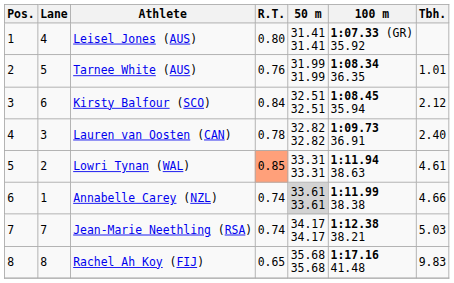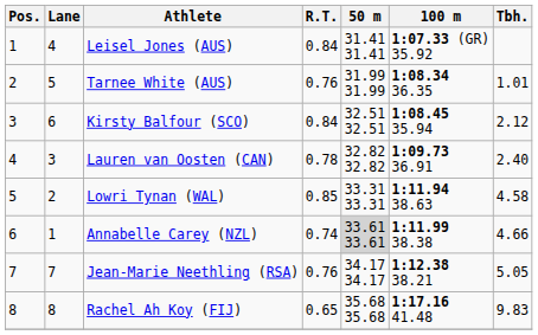Leisel Jones (AUS) | R.T.: 0.80 -> 0.84
Lowri Tynan (WAL) | R.T.: lightsalmon background -> no background
Lowri Tynan (WAL) | Tbh.: 4.61 -> 4.58
Jean-Marie Neethling (RSA) | R.T.: 0.74 -> 0.76
Jean-Marie Neethling (RSA) | Tbh.: 5.03 -> 5.05
